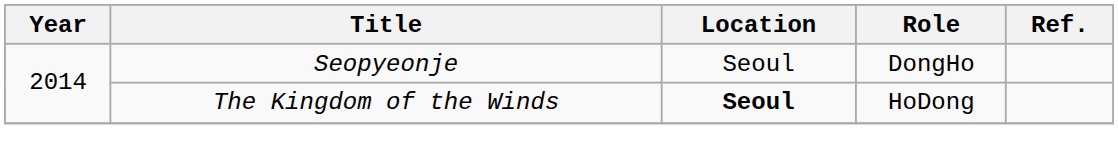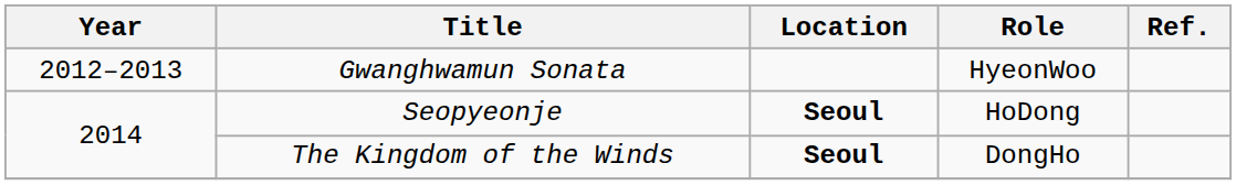+ row: 2012–2013 | Gwanghwamun Sonata | HyeonWoo
Seopyeonje | Location: normal -> bold
Seopyeonje | Role: DongHo -> HoDong
The Kingdom of the Winds | Role: HoDong -> DongHo
